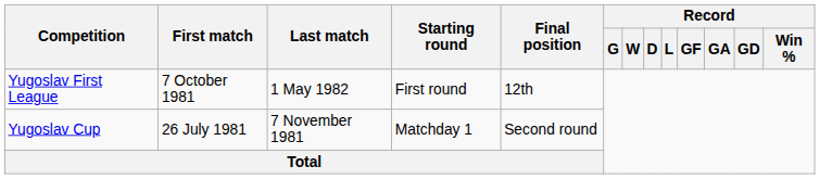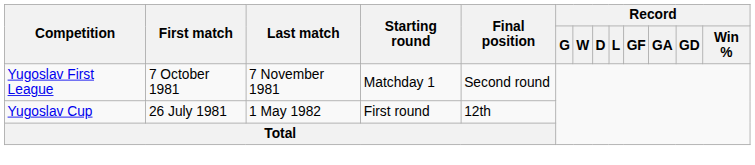Yugoslav First League | Last match: 1 May 1982 -> 7 November 1981
Yugoslav First League | Starting round: First round -> Matchday 1
Yugoslav First League | Final position: 12th -> Second round
Yugoslav Cup | Last match: 7 November 1981 -> 1 May 1982
Yugoslav Cup | Starting round: Matchday 1 -> First round
Yugoslav Cup | Final position: Second round -> 12th
